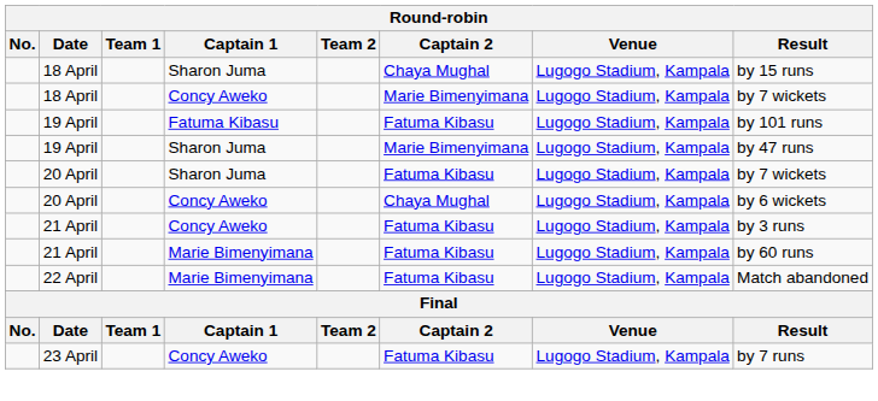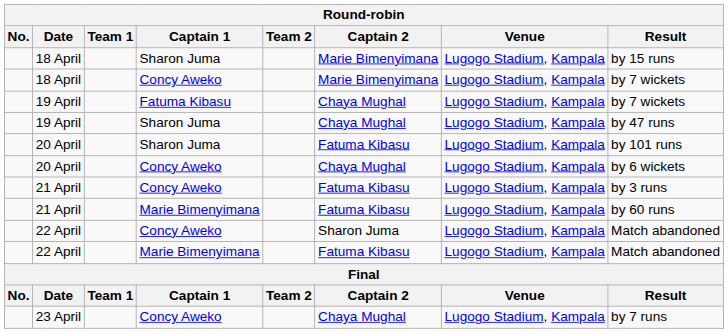18 April / Sharon Juma | Captain 2: Chaya Mughal -> Marie Bimenyimana
19 April / Fatuma Kibasu | Captain 2: Fatuma Kibasu -> Chaya Mughal
19 April / Fatuma Kibasu | Result: by 101 runs -> by 7 wickets
19 April / Sharon Juma | Captain 2: Marie Bimenyimana -> Chaya Mughal
20 April / Sharon Juma | Result: by 7 wickets -> by 101 runs
+ row: 22 April | Concy Aweko | Sharon Juma | Lugogo Stadium, Kampala | Match abandoned
23 April | Captain 2: Fatuma Kibasu -> Chaya Mughal
